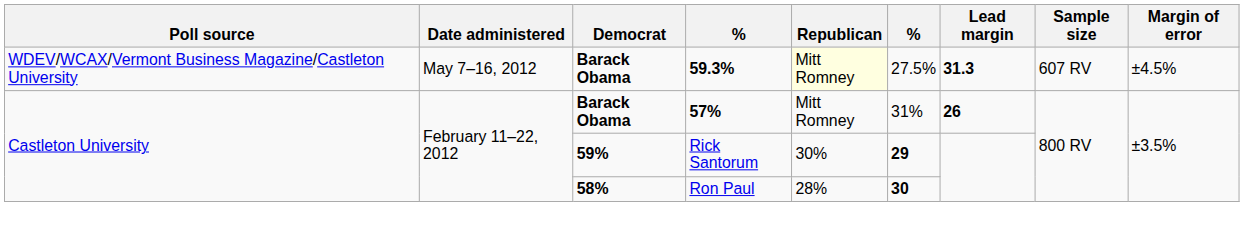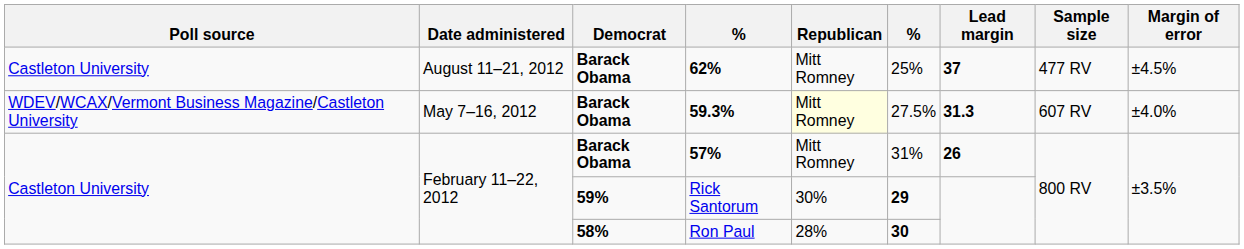+ row: Castleton University | August 11–21, 2012 | Barack Obama | 62% | Mitt Romney | 25% | 37 | 477 RV | ±4.5%
59.3% | Margin of error: ±4.5% -> ±4.0%
